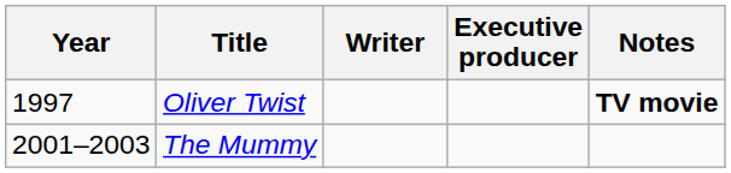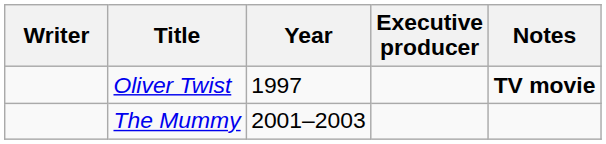columns swapped: Year <-> Writer
